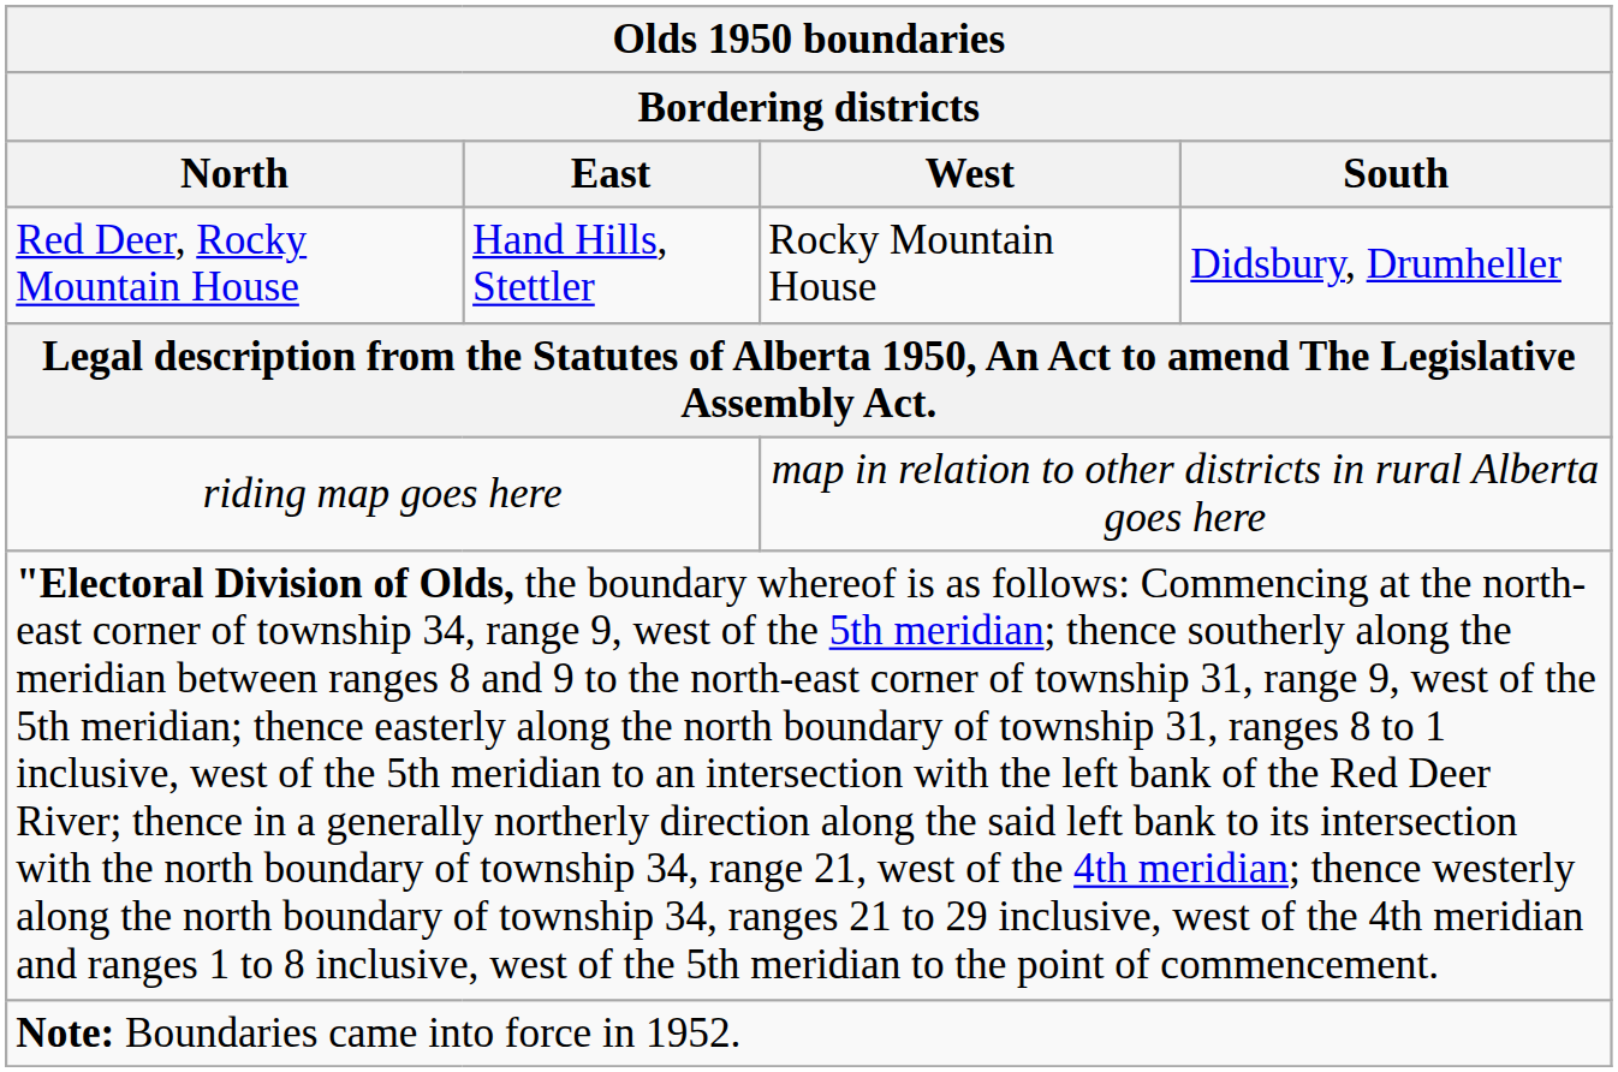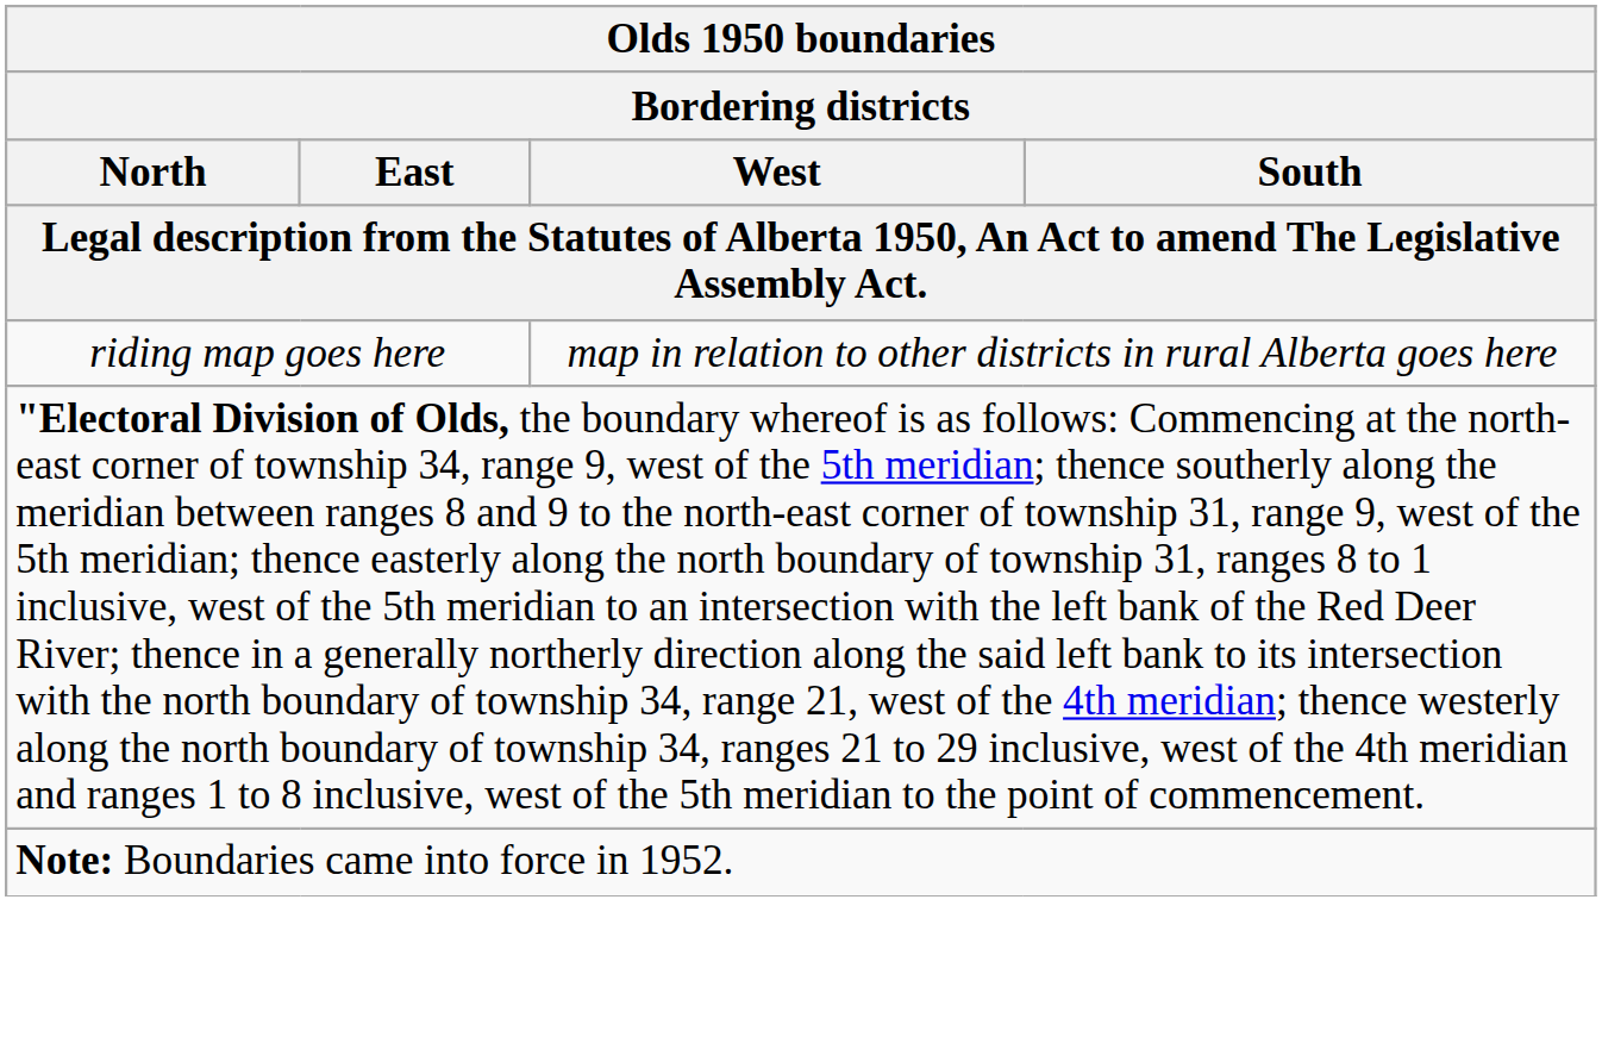- row: Red Deer, Rocky Mountain House | Hand Hills, Stettler | Rocky Mountain House | Didsbury, Drumheller
